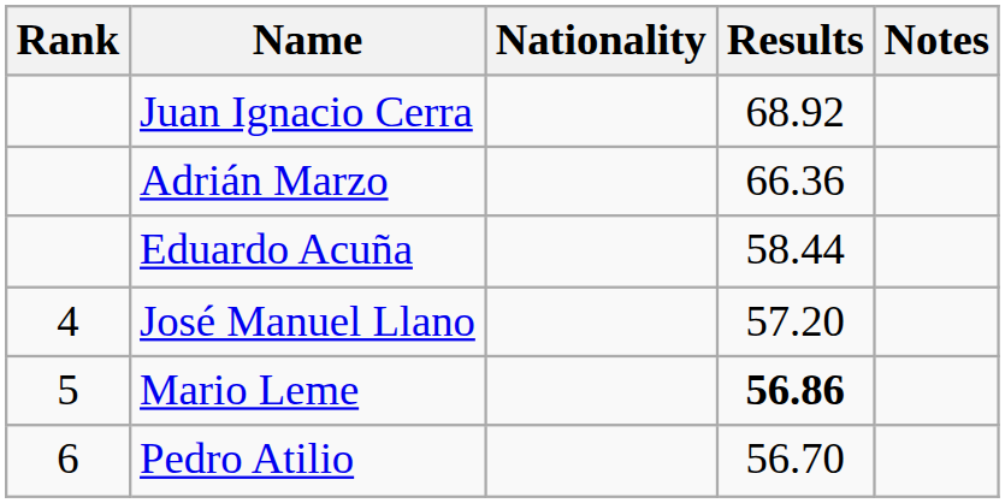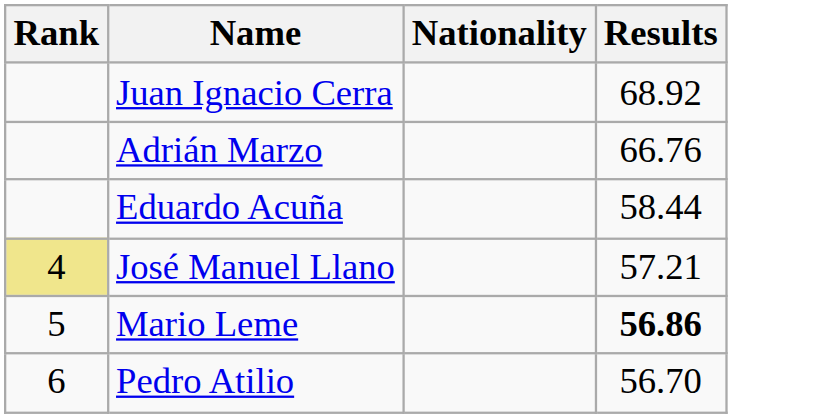- column: Notes
Adrián Marzo | Results: 66.36 -> 66.76
José Manuel Llano | Rank: no background -> khaki background
José Manuel Llano | Results: 57.20 -> 57.21
